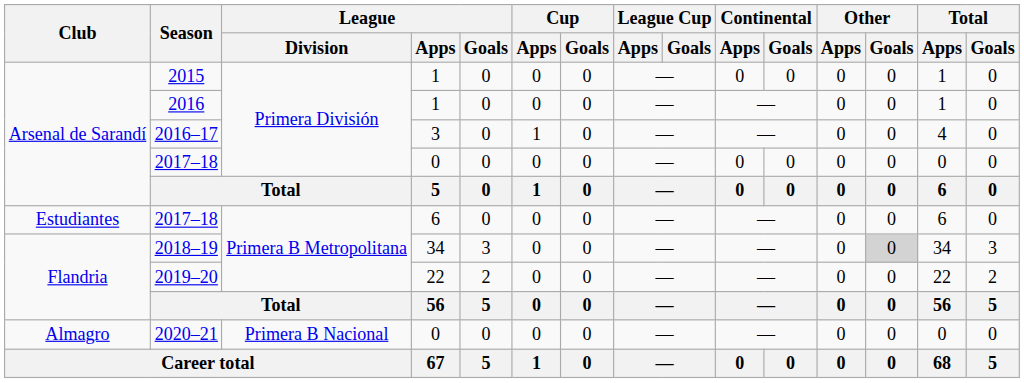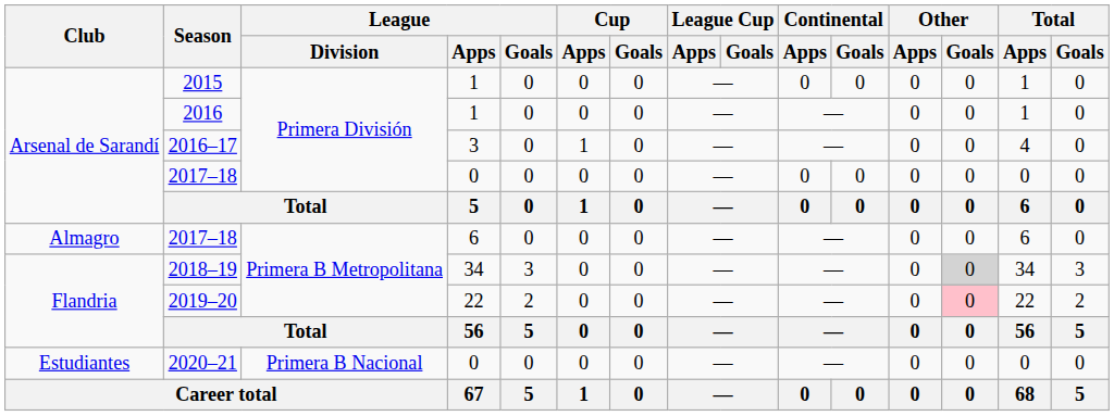2017–18 / 6 | Club: Estudiantes -> Almagro
2019–20 | Other / Goals: no background -> pink background
2020–21 | Club: Almagro -> Estudiantes
